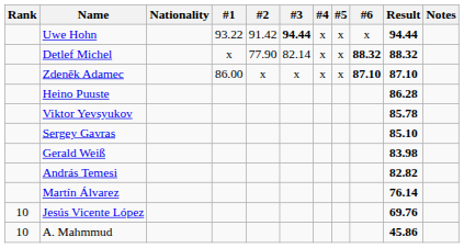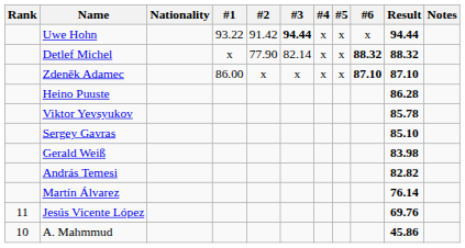Jesús Vicente López | Rank: 10 -> 11
